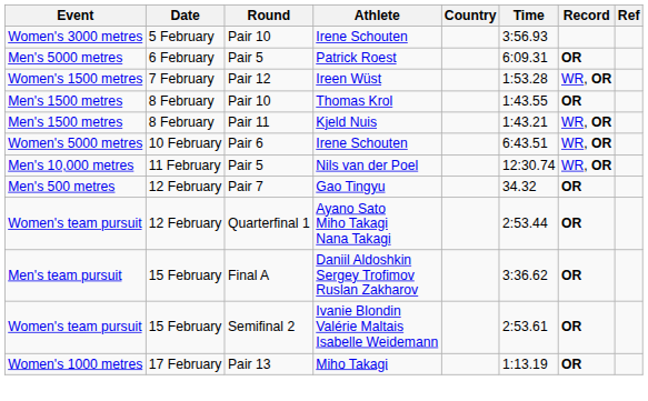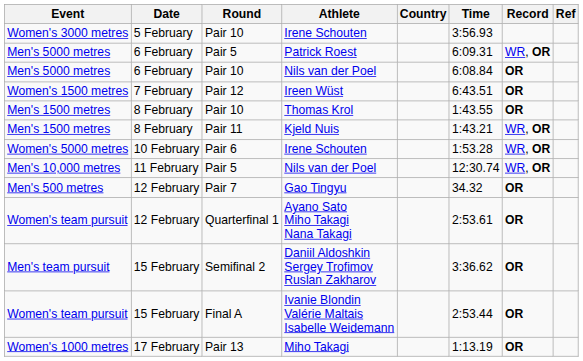Patrick Roest | Record: OR -> WR, OR
+ row: Men's 5000 metres | 6 February | Pair 10 | Nils van der Poel | 6:08.84 | OR
Ireen Wüst | Time: 1:53.28 -> 6:43.51
Ireen Wüst | Record: WR, OR -> OR
Women's 5000 metres / Irene Schouten | Time: 6:43.51 -> 1:53.28
Ayano Sato Miho Takagi Nana Takagi | Time: 2:53.44 -> 2:53.61
Daniil Aldoshkin Sergey Trofimov Ruslan Zakharov | Round: Final A -> Semifinal 2
Ivanie Blondin Valérie Maltais Isabelle Weidemann | Round: Semifinal 2 -> Final A
Ivanie Blondin Valérie Maltais Isabelle Weidemann | Time: 2:53.61 -> 2:53.44
